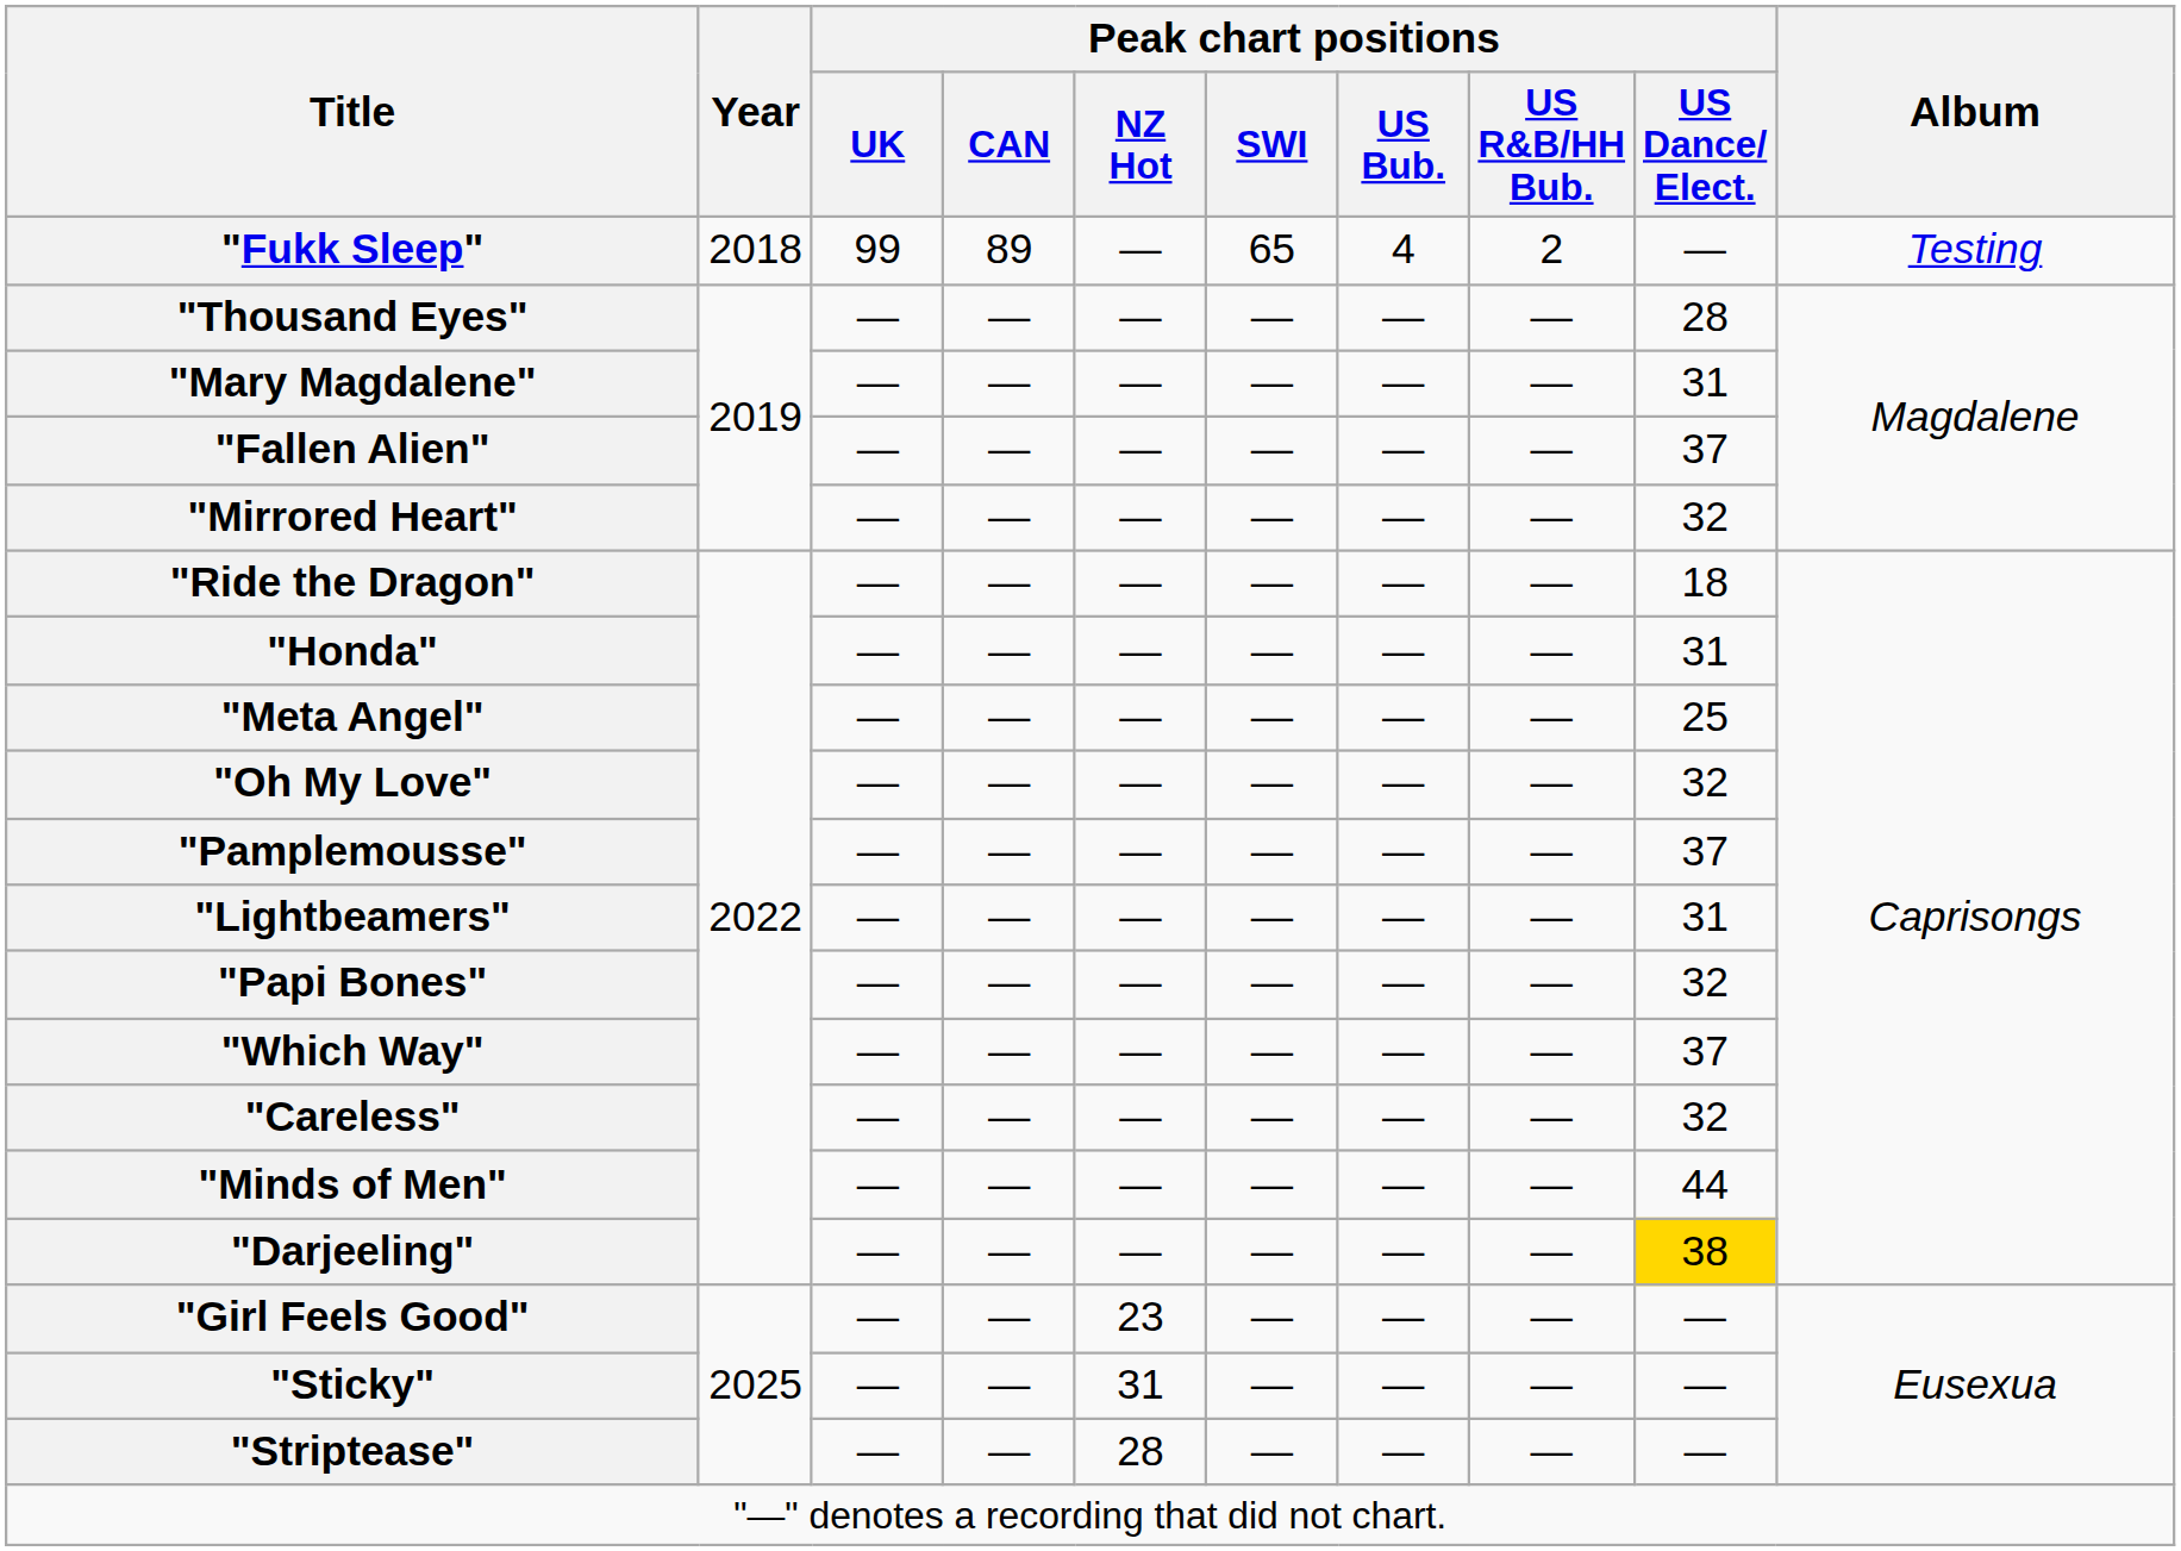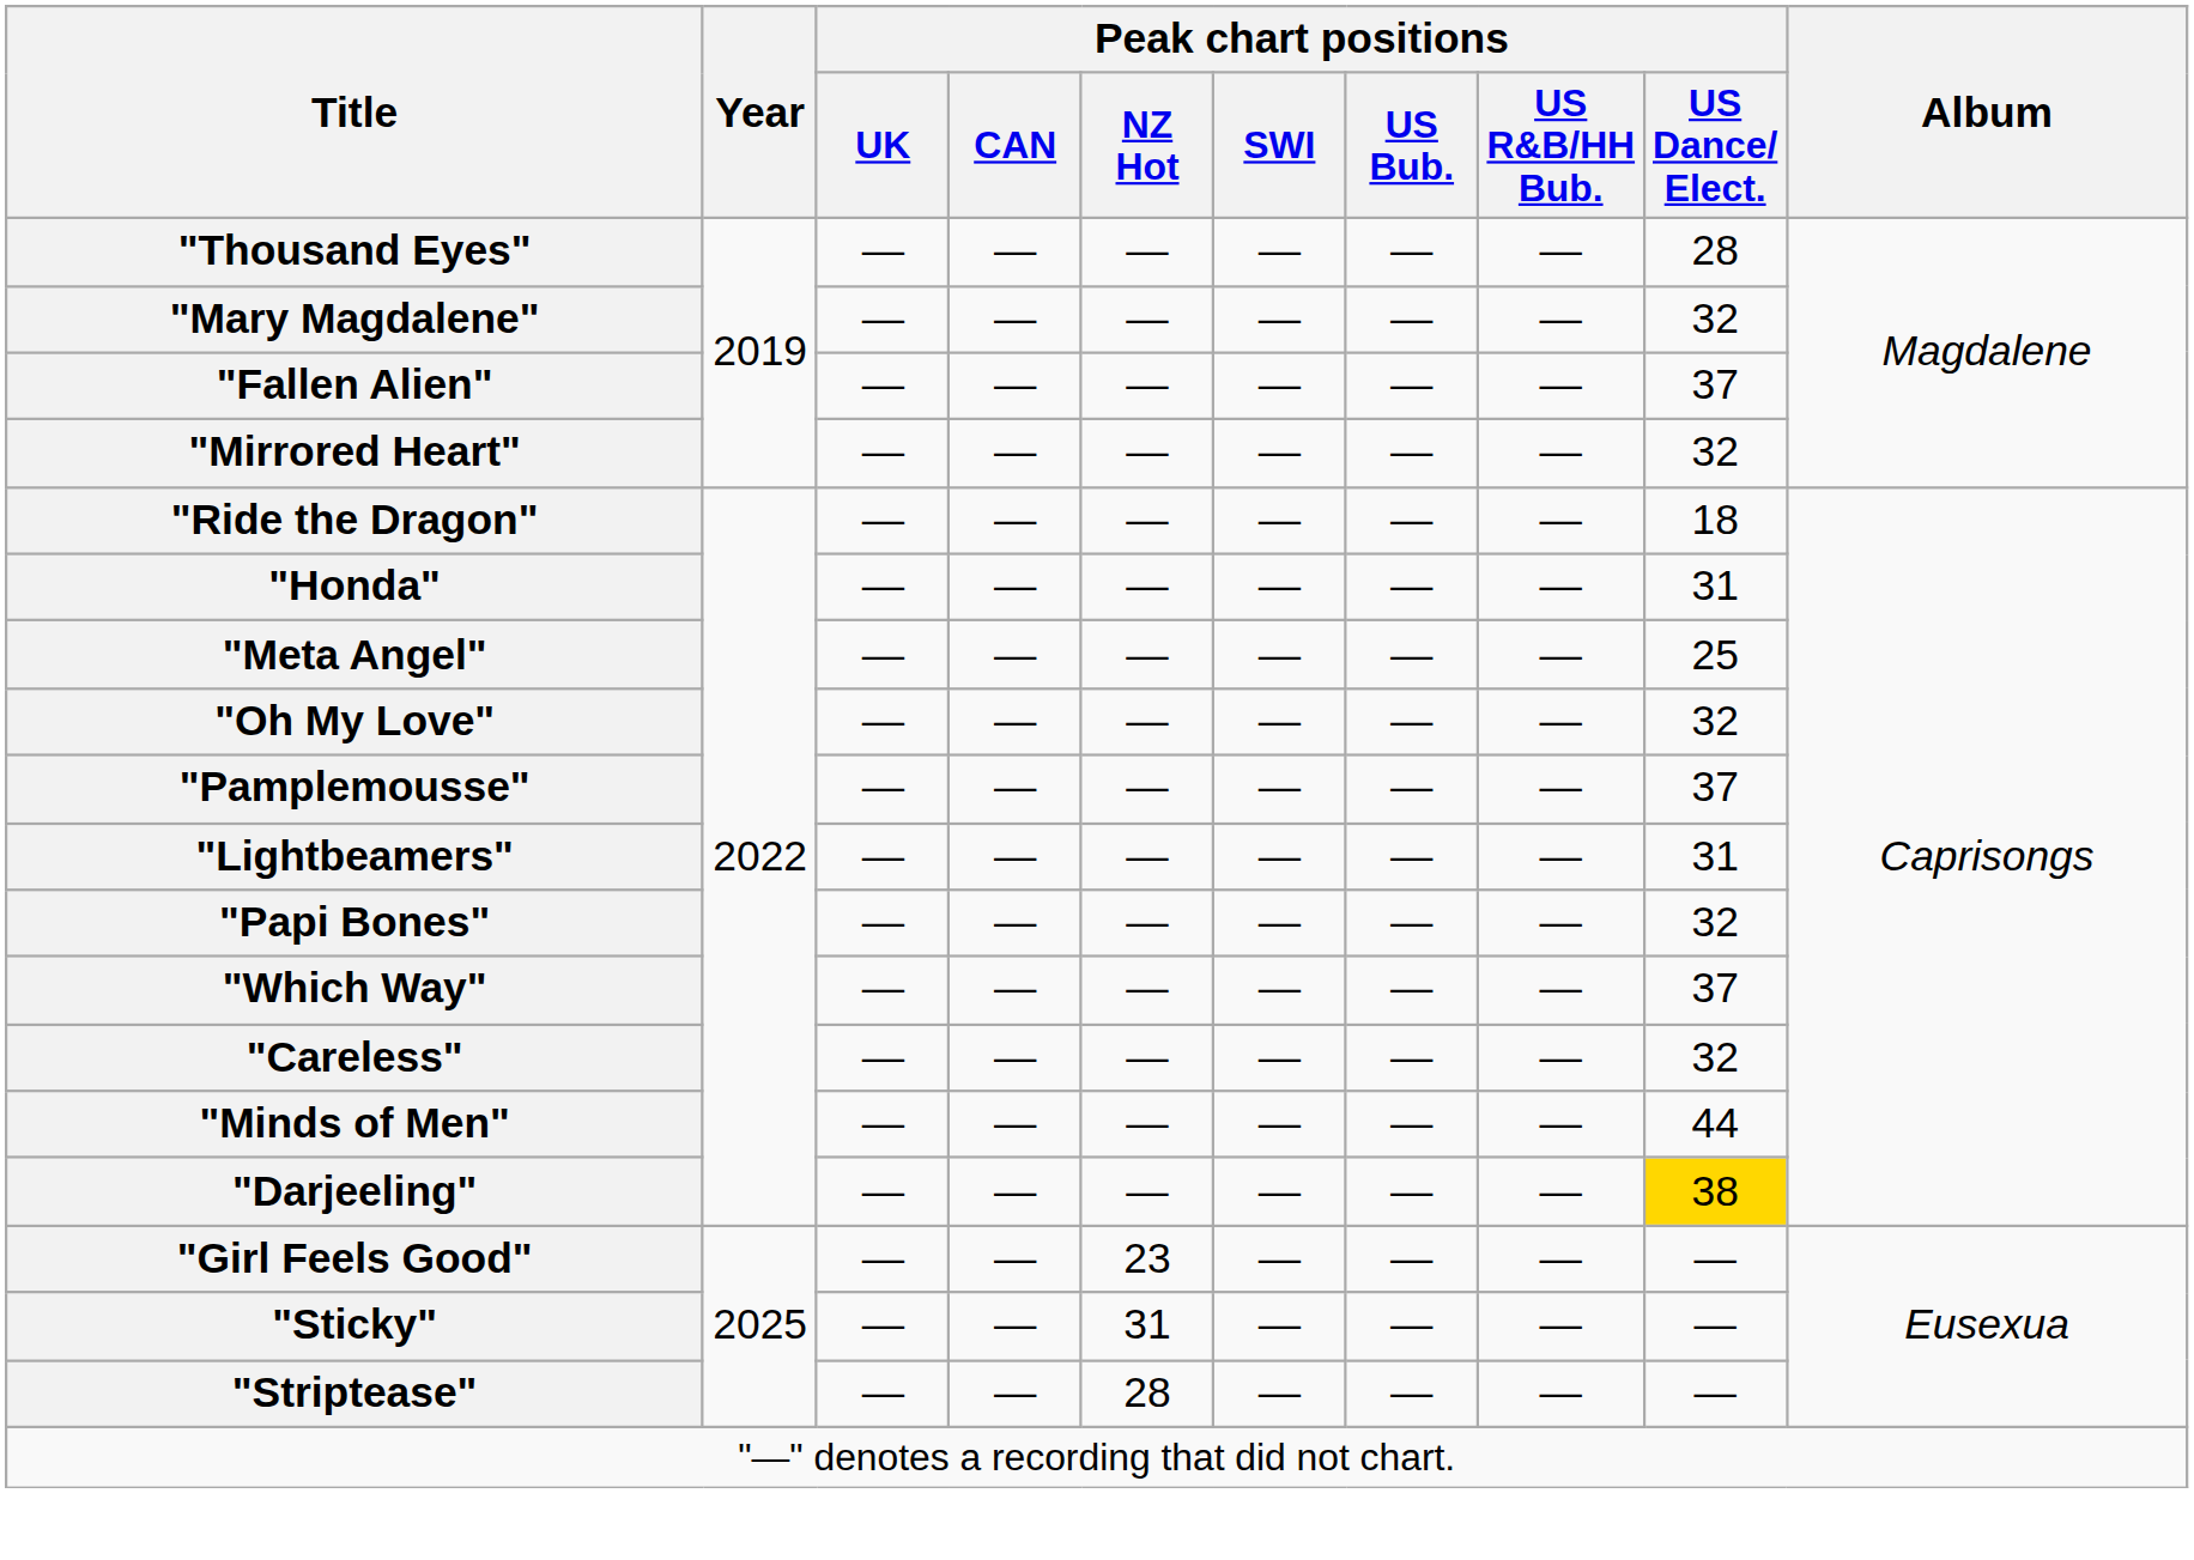- row: "Fukk Sleep" | 2018 | 99 | 89 | — | 65 | 4 | 2 | — | Testing
"Mary Magdalene" | Peak chart positions / US Dance/ Elect.: 31 -> 32
